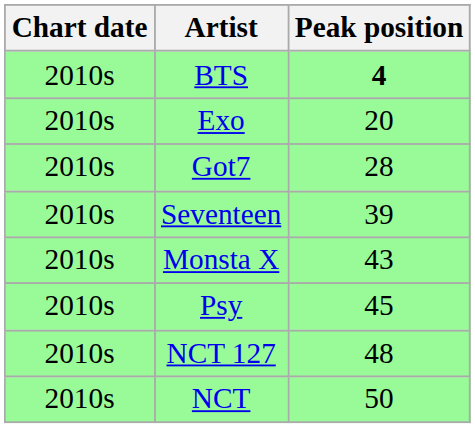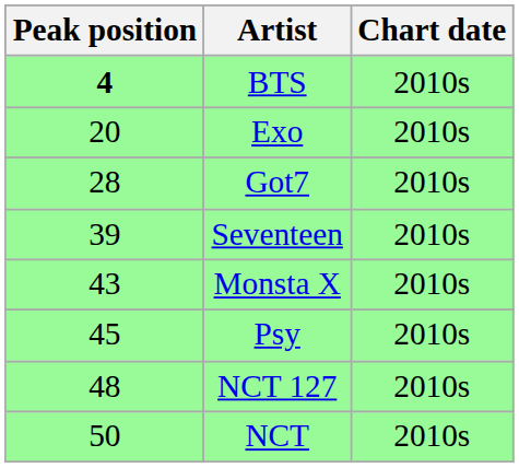columns swapped: Chart date <-> Peak position
